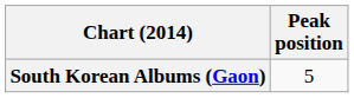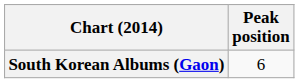South Korean Albums (Gaon) | Peak position: 5 -> 6
